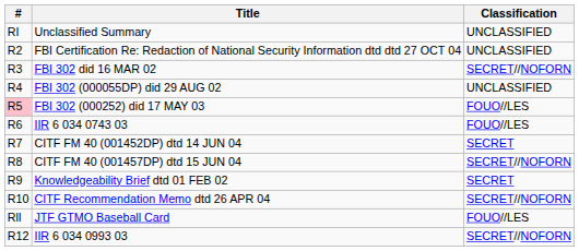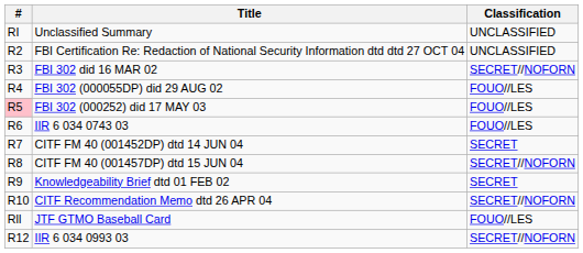FBI 302 (000055DP) did 29 AUG 02 | Classification: UNCLASSIFIED -> FOUO//LES
